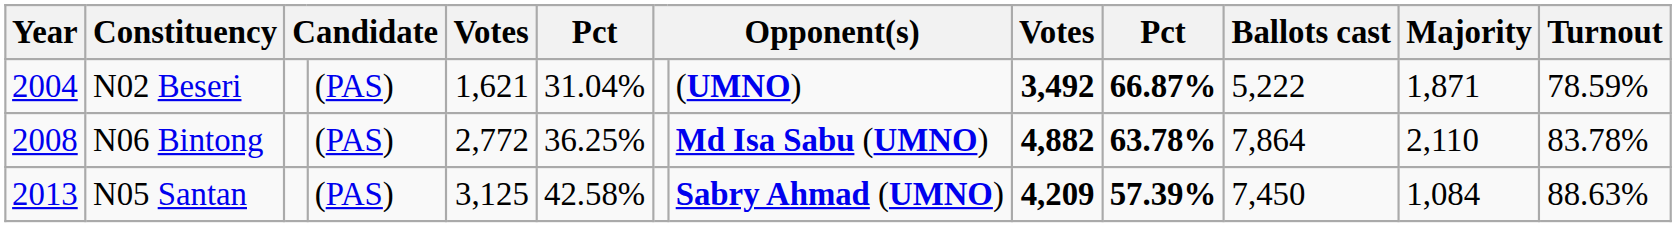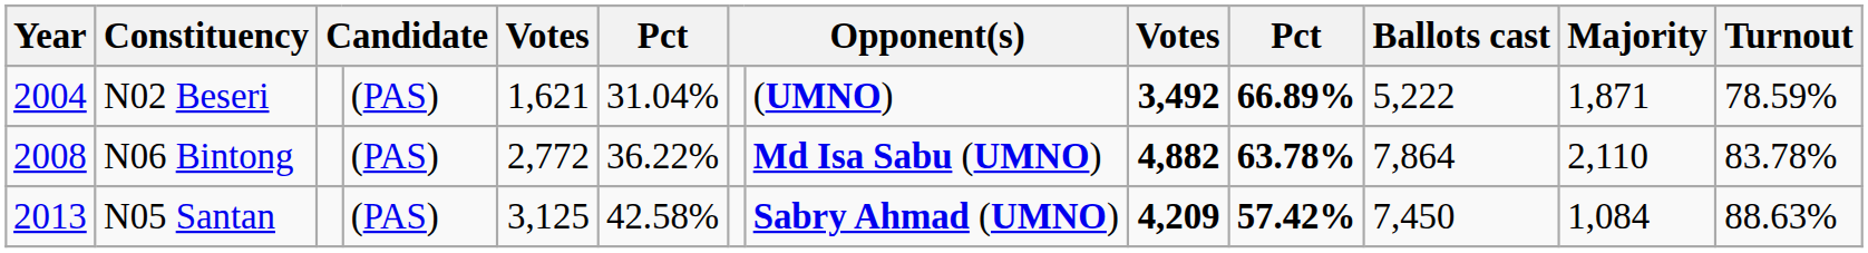N02 Beseri | column 10: 66.87% -> 66.89%
N06 Bintong | column 6: 36.25% -> 36.22%
N05 Santan | column 10: 57.39% -> 57.42%
